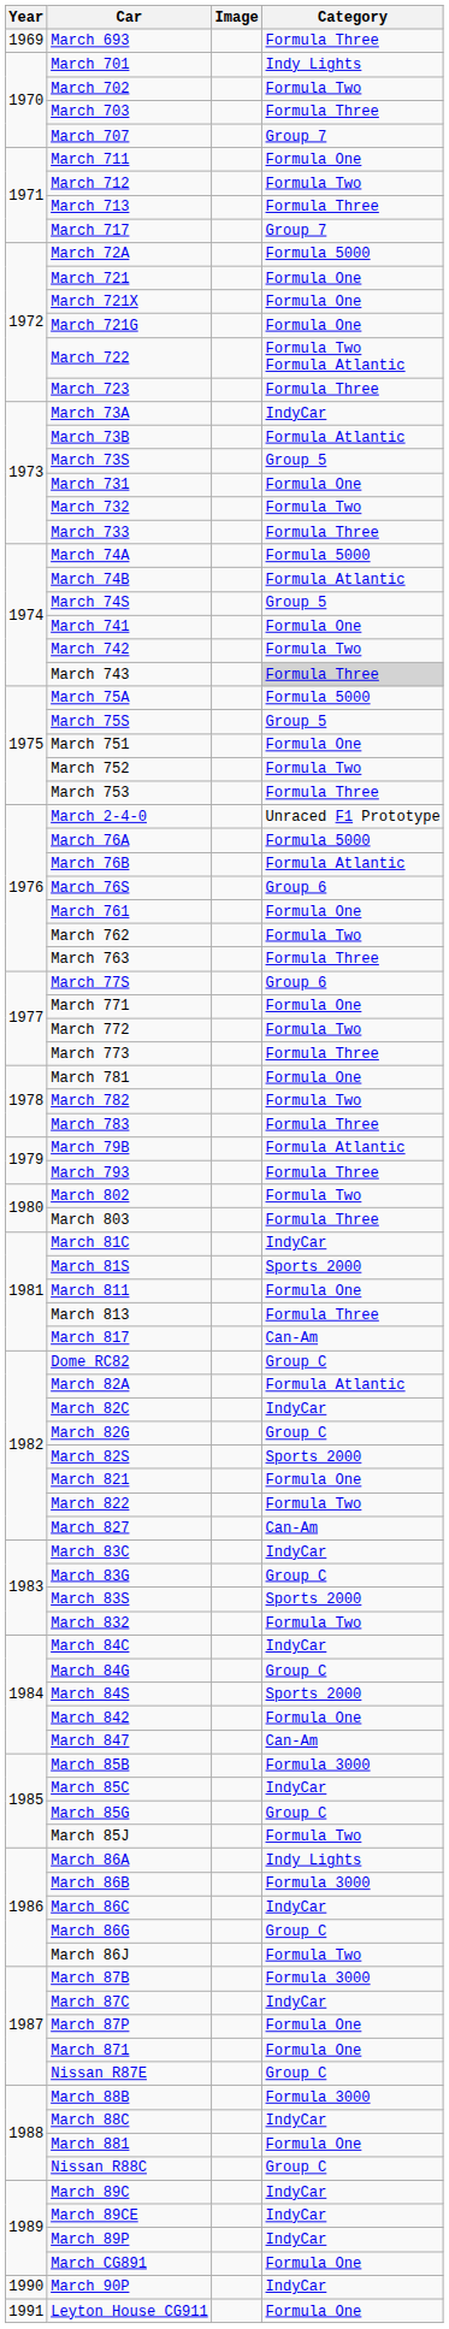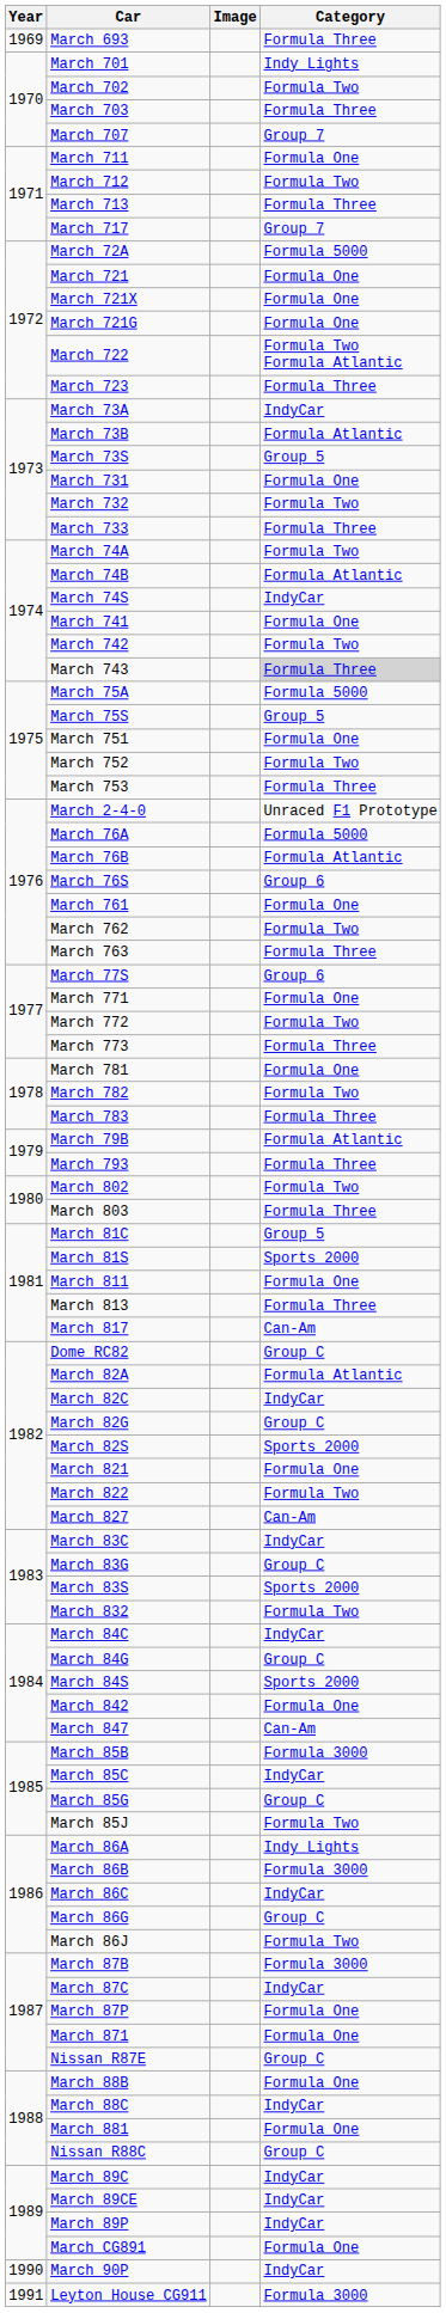March 74A | Category: Formula 5000 -> Formula Two
March 74S | Category: Group 5 -> IndyCar
March 81C | Category: IndyCar -> Group 5
March 88B | Category: Formula 3000 -> Formula One
Leyton House CG911 | Category: Formula One -> Formula 3000
